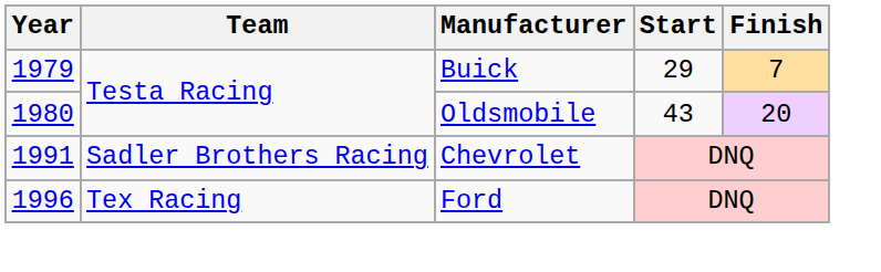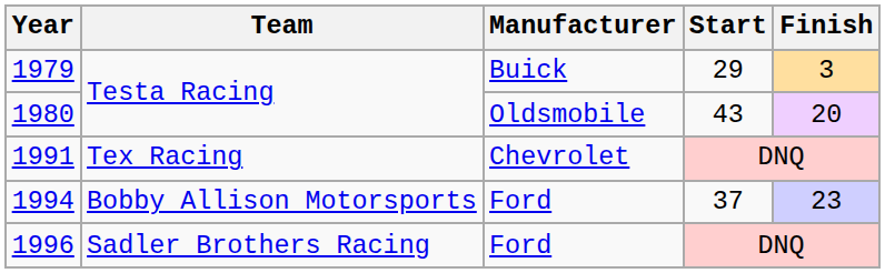1979 | Finish: 7 -> 3
1991 | Team: Sadler Brothers Racing -> Tex Racing
+ row: 1994 | Bobby Allison Motorsports | Ford | 37 | 23
1996 | Team: Tex Racing -> Sadler Brothers Racing
